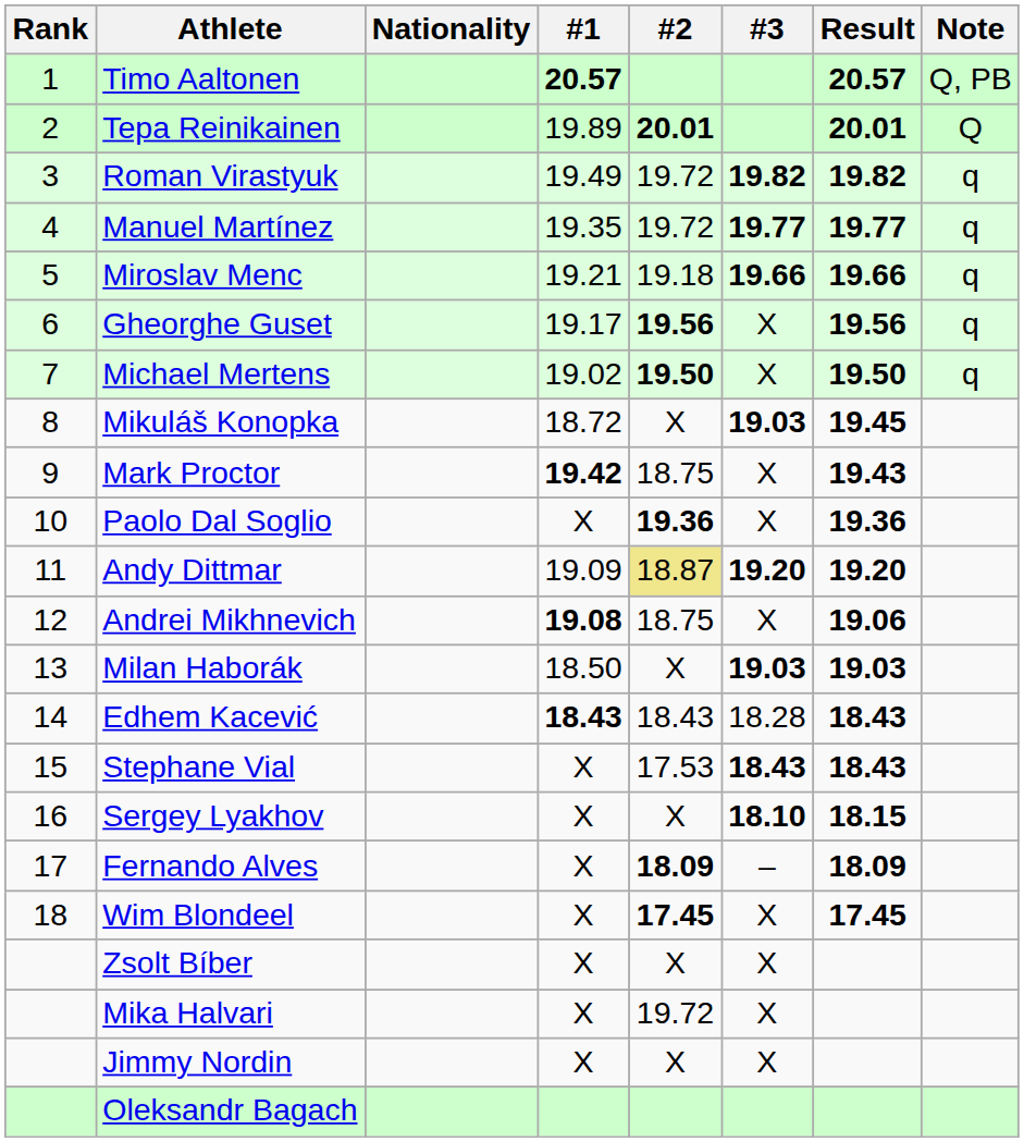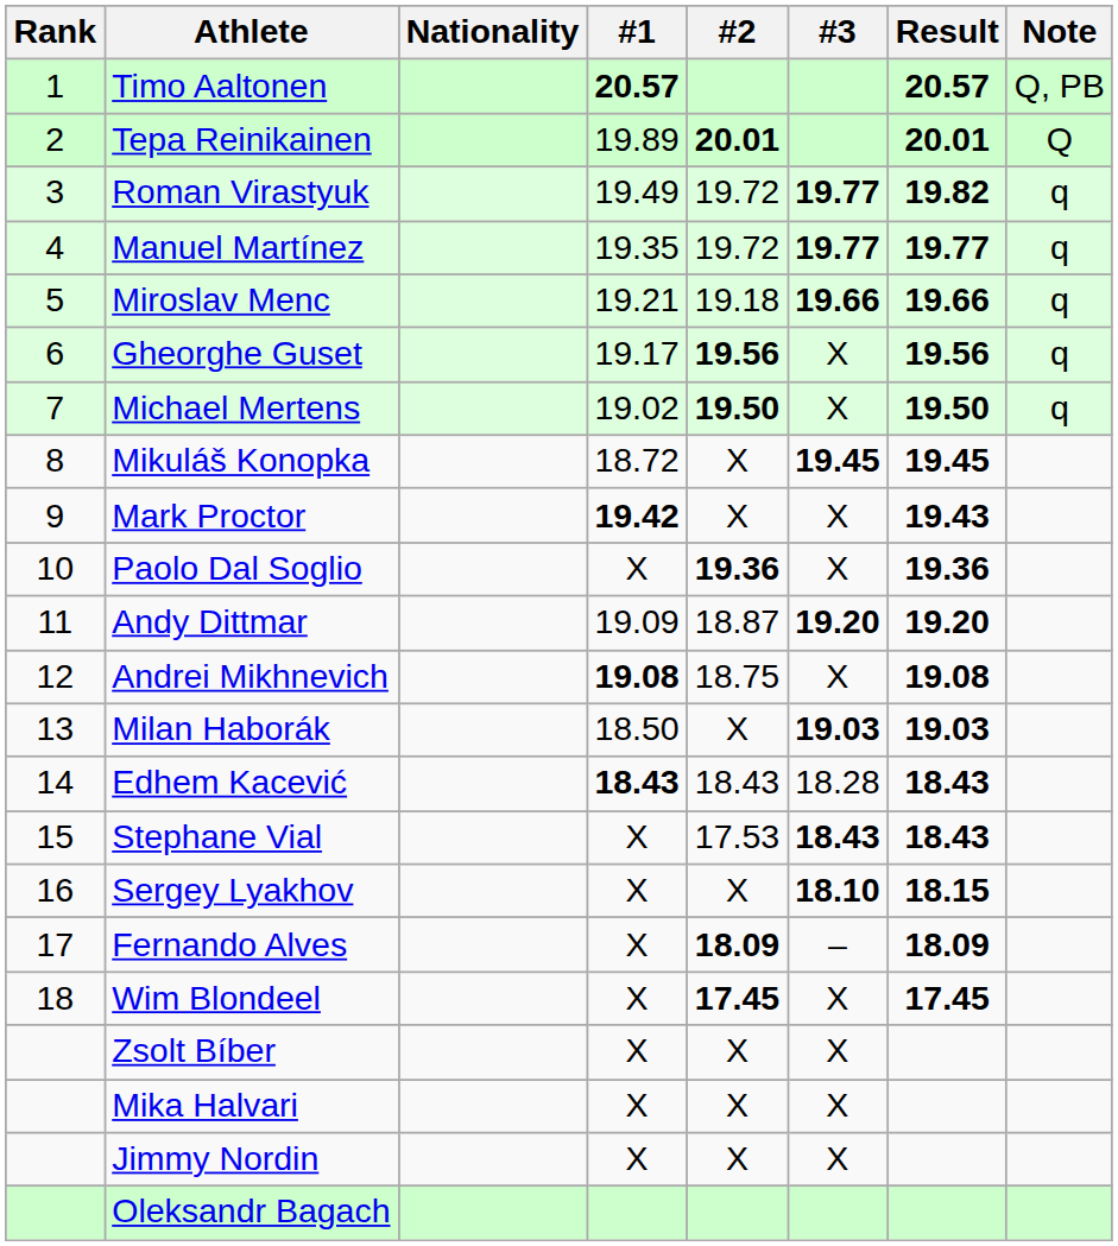Roman Virastyuk | #3: 19.82 -> 19.77
Mikuláš Konopka | #3: 19.03 -> 19.45
Mark Proctor | #2: 18.75 -> X
Andy Dittmar | #2: khaki background -> no background
Andrei Mikhnevich | Result: 19.06 -> 19.08
Mika Halvari | #2: 19.72 -> X
